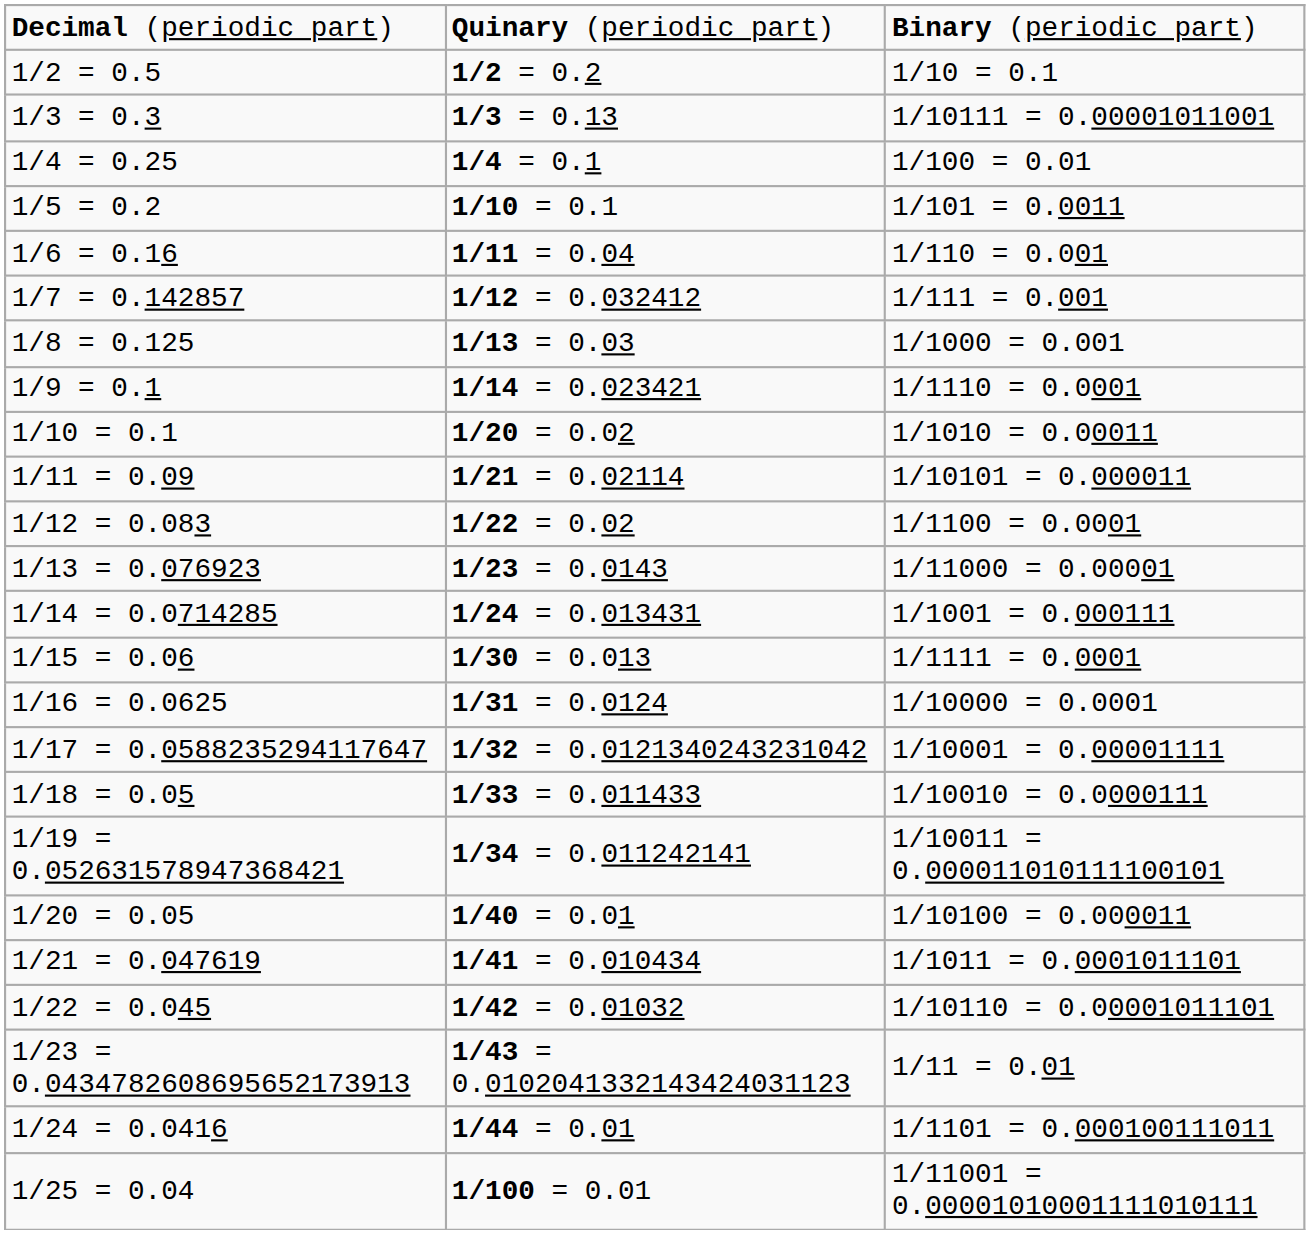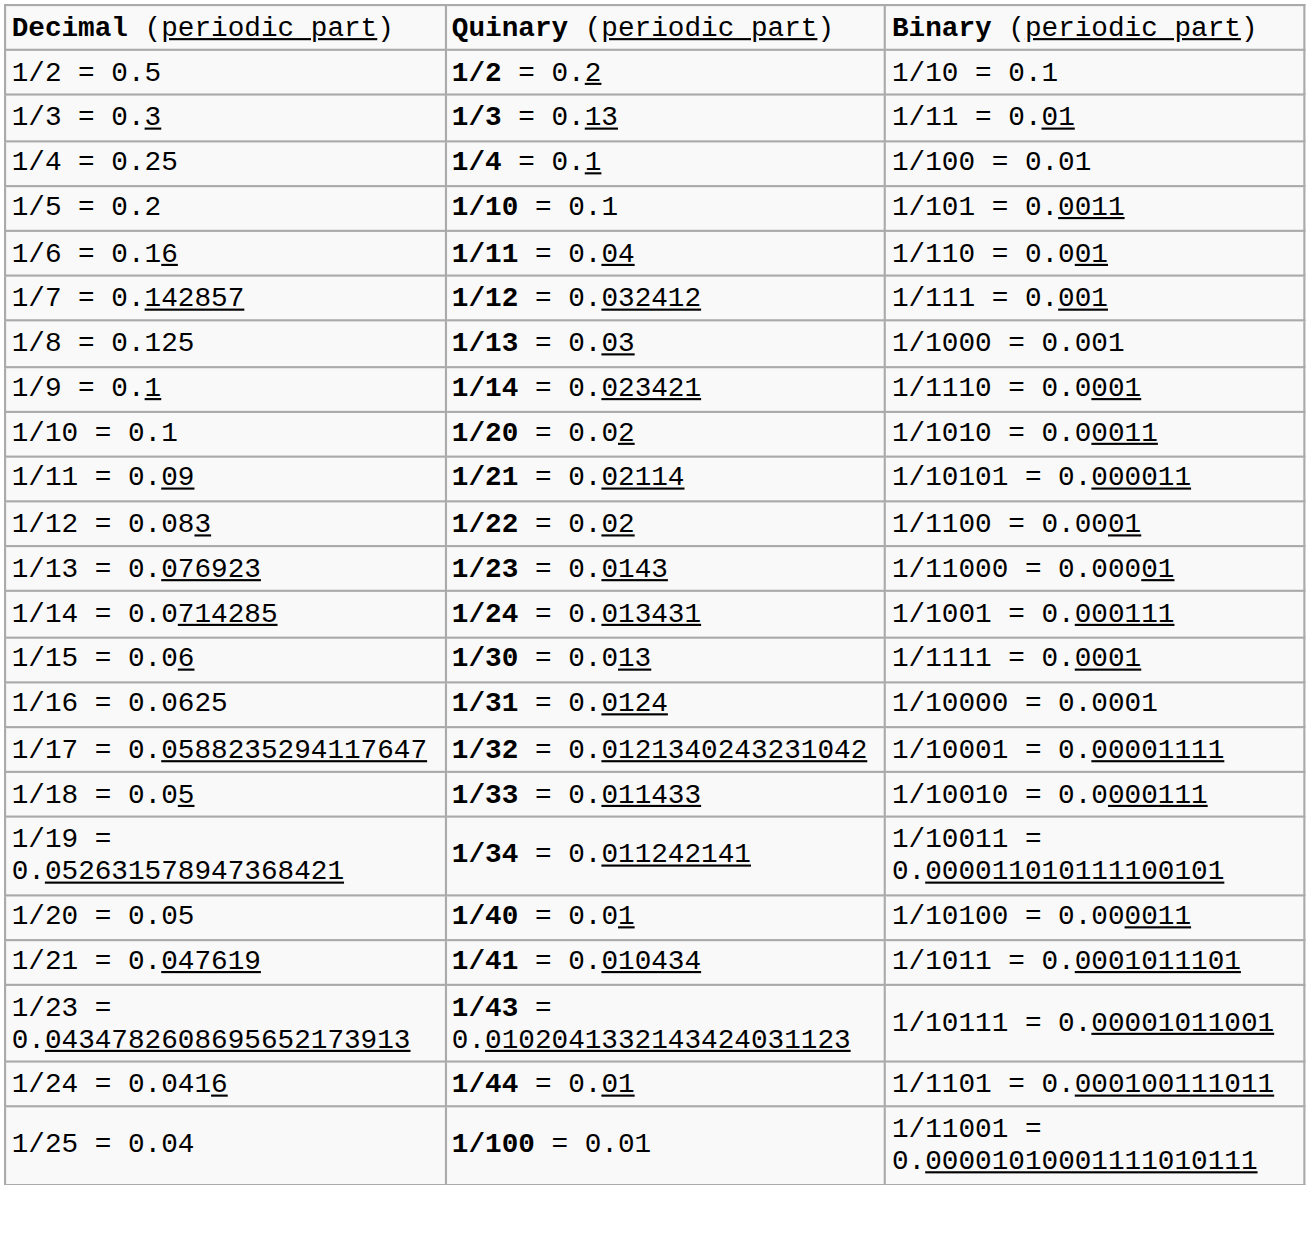1/3 = 0.3 | column 3: 1/10111 = 0.00001011001 -> 1/11 = 0.01
- row: 1/22 = 0.045 | 1/42 = 0.01032 | 1/10110 = 0.00001011101
1/23 = 0.0434782608695652173913 | column 3: 1/11 = 0.01 -> 1/10111 = 0.00001011001
